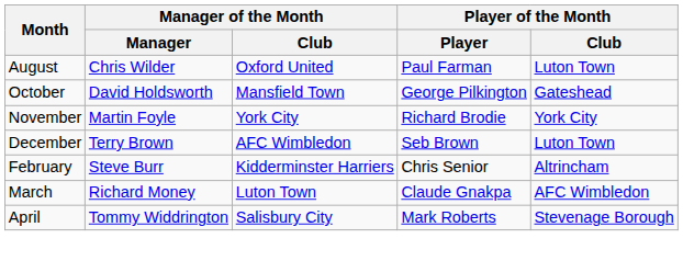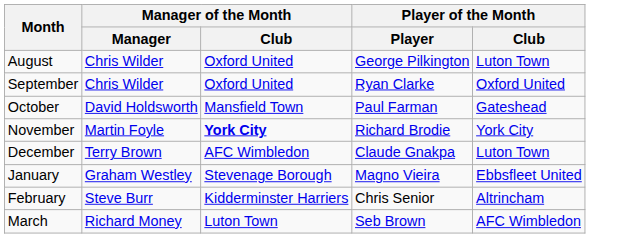August | Player of the Month / Player: Paul Farman -> George Pilkington
+ row: September | Chris Wilder | Oxford United | Ryan Clarke | Oxford United
October | Player of the Month / Player: George Pilkington -> Paul Farman
November | Manager of the Month / Club: normal -> bold
December | Player of the Month / Player: Seb Brown -> Claude Gnakpa
+ row: January | Graham Westley | Stevenage Borough | Magno Vieira | Ebbsfleet United
March | Player of the Month / Player: Claude Gnakpa -> Seb Brown
- row: April | Tommy Widdrington | Salisbury City | Mark Roberts | Stevenage Borough
